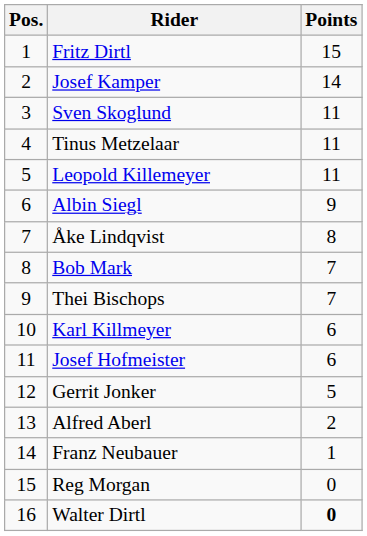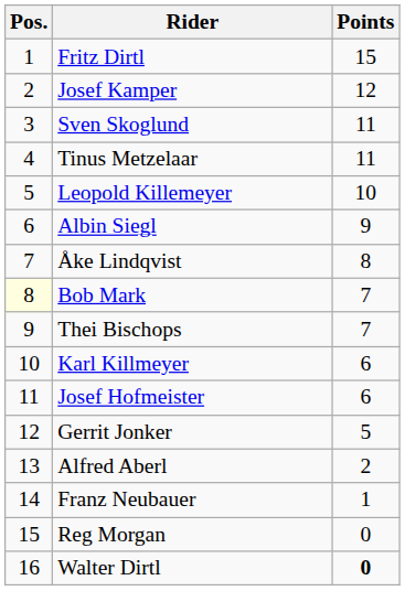Josef Kamper | Points: 14 -> 12
Leopold Killemeyer | Points: 11 -> 10
Bob Mark | Pos.: no background -> lightyellow background
